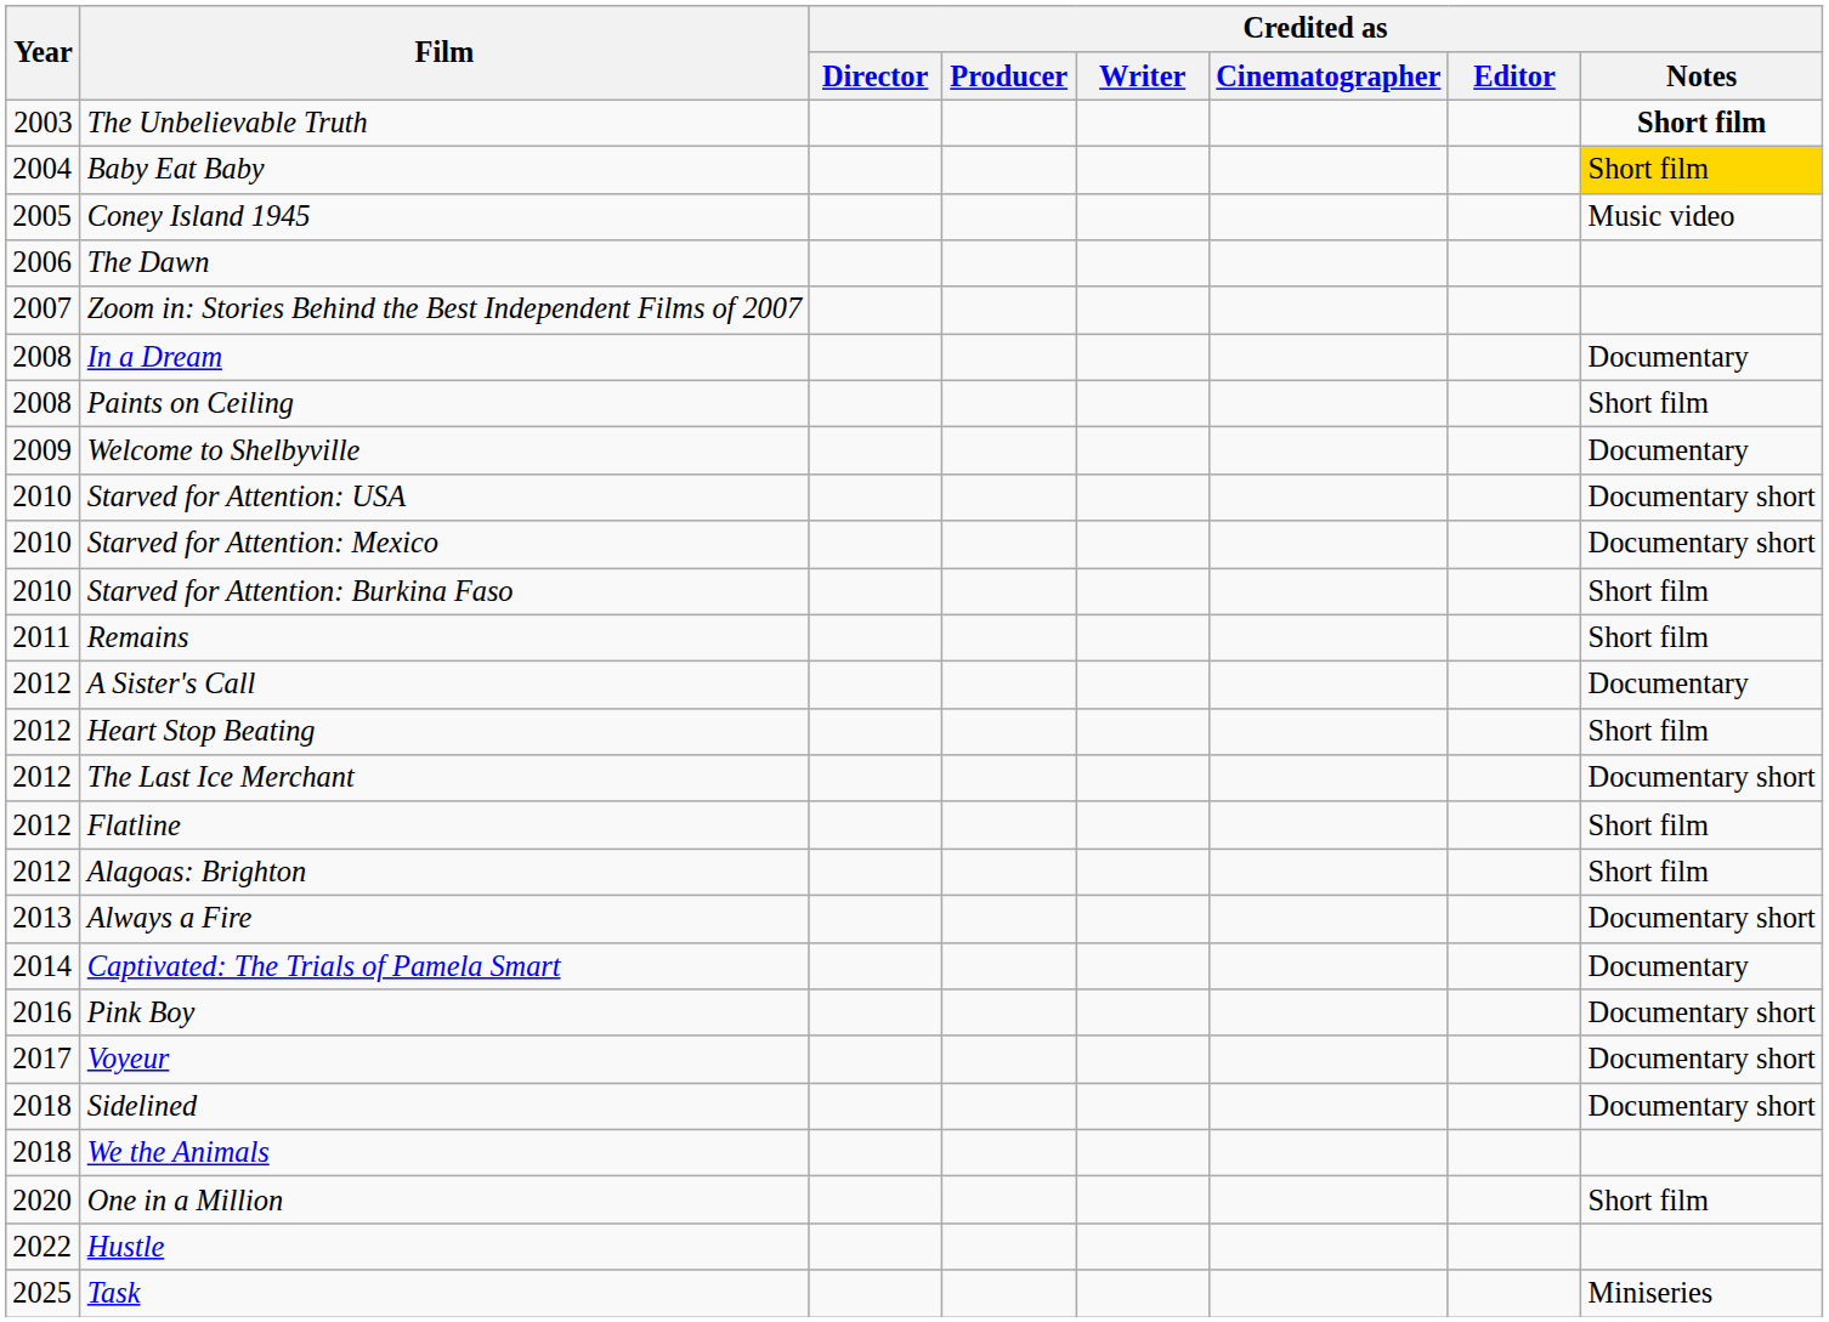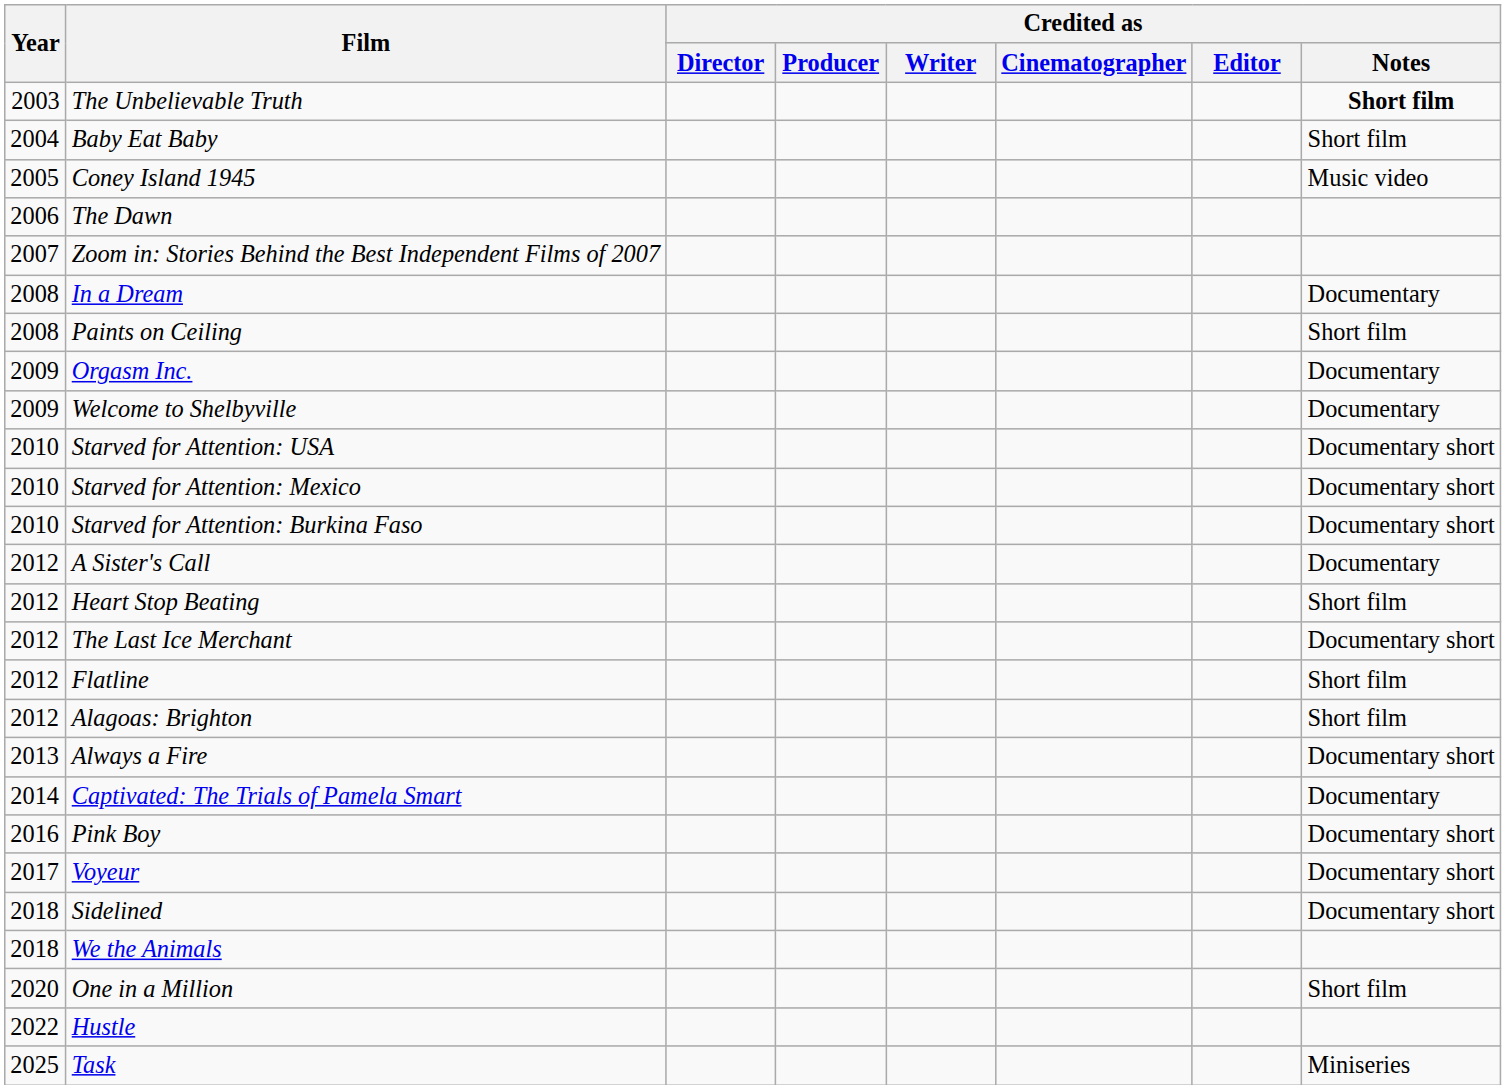Baby Eat Baby | Credited as / Notes: gold background -> no background
+ row: 2009 | Orgasm Inc. | Documentary
Starved for Attention: Burkina Faso | Credited as / Notes: Short film -> Documentary short
- row: 2011 | Remains | Short film
